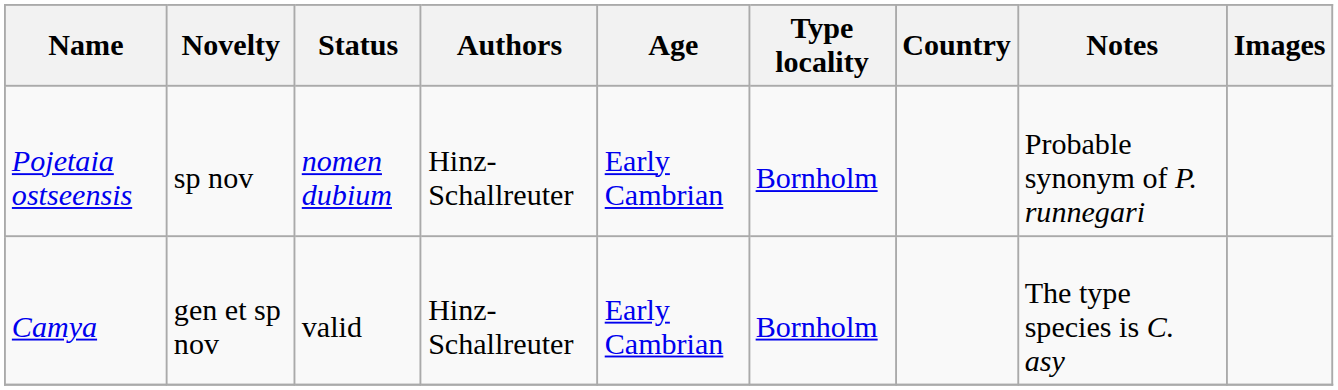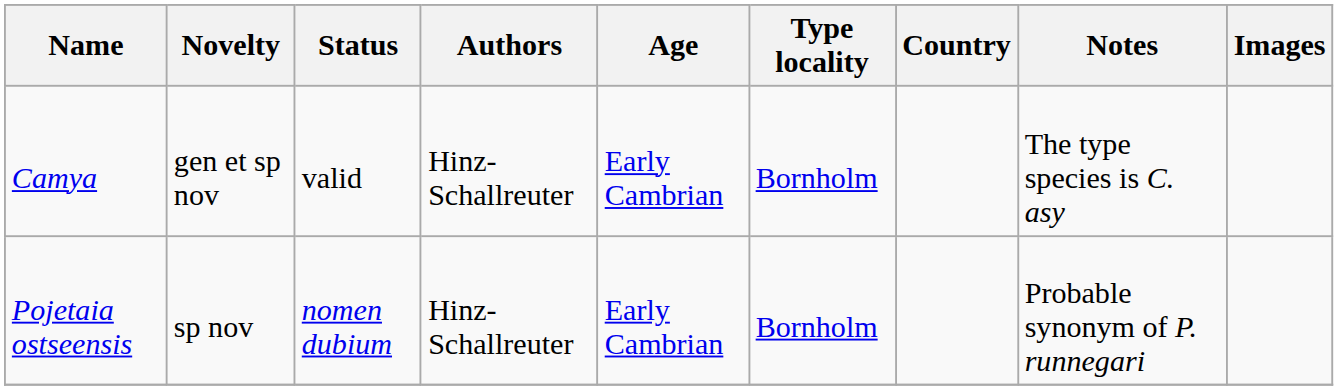rows swapped: Camya <-> Pojetaia ostseensis
